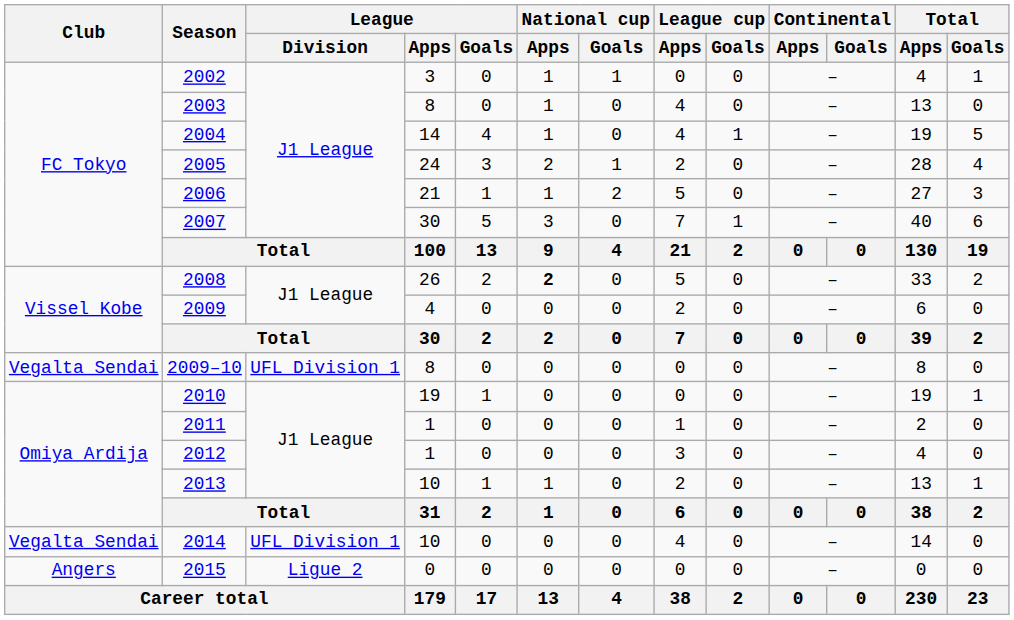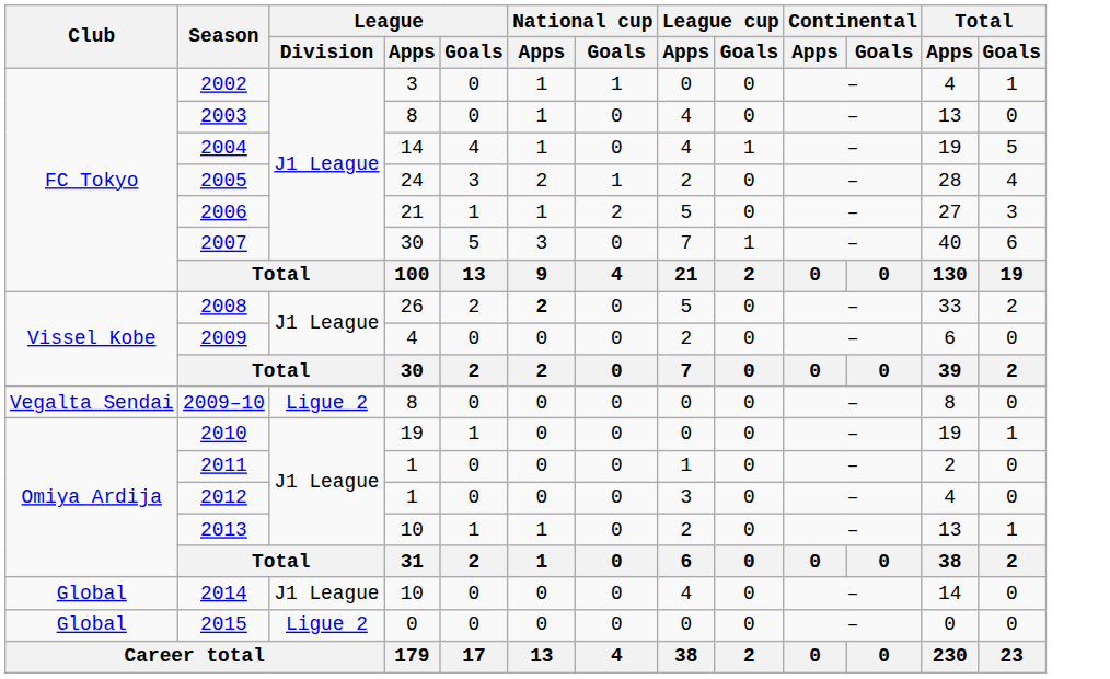2009–10 | League / Division: UFL Division 1 -> Ligue 2
2014 | Club: Vegalta Sendai -> Global
2014 | League / Division: UFL Division 1 -> J1 League
2015 | Club: Angers -> Global
